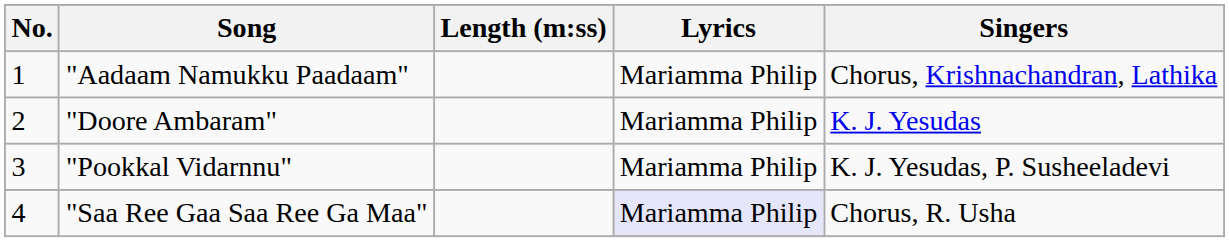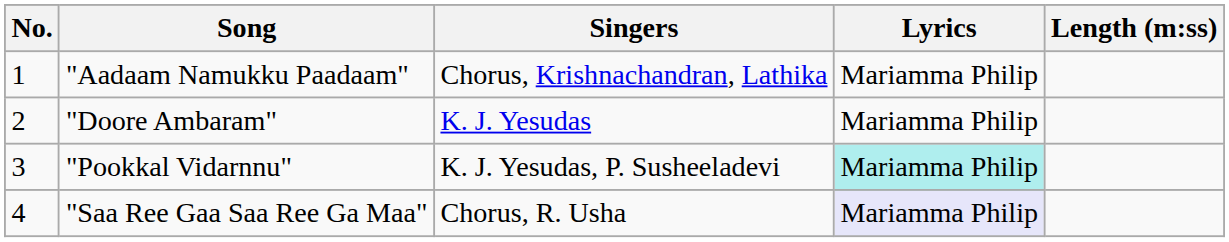columns swapped: Singers <-> Length (m:ss)
"Pookkal Vidarnnu" | Lyrics: no background -> paleturquoise background
